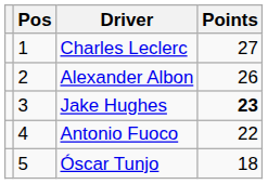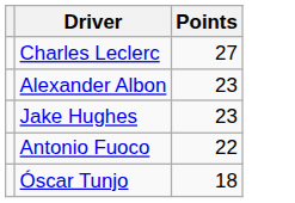- column: Pos | 1 | 2 | 3 | 4 | 5
Alexander Albon | Points: 26 -> 23
Jake Hughes | Points: bold -> normal
